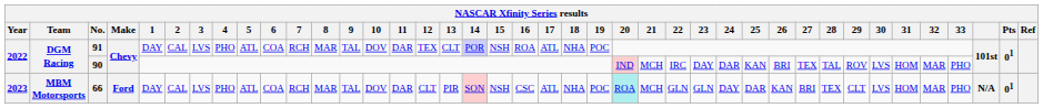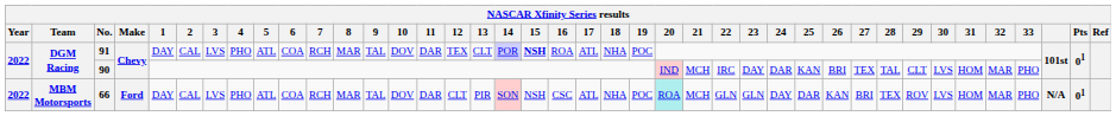91 | 15: normal -> bold
90 | 29: ROV -> CLT
66 | Year: 2023 -> 2022
66 | 29: CLT -> ROV
